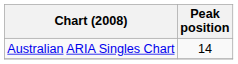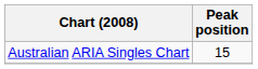Australian ARIA Singles Chart | Peak position: 14 -> 15
